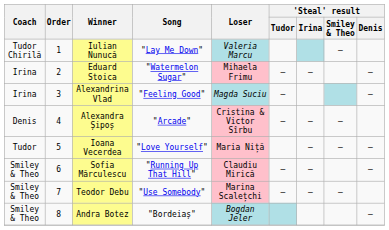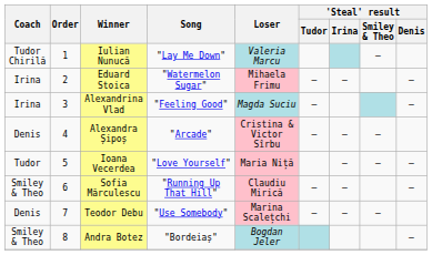Teodor Debu | Coach: Smiley & Theo -> Denis
